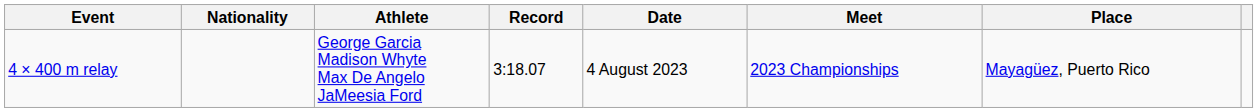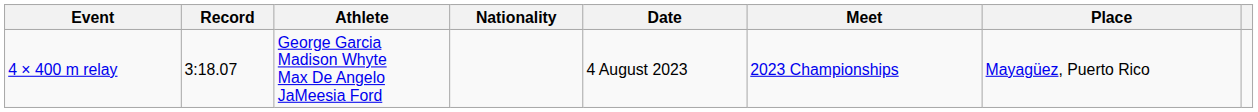columns swapped: Record <-> Nationality
